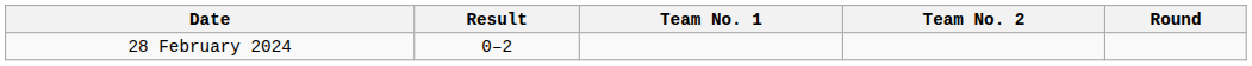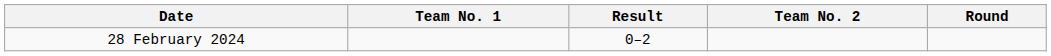columns swapped: Team No. 1 <-> Result
